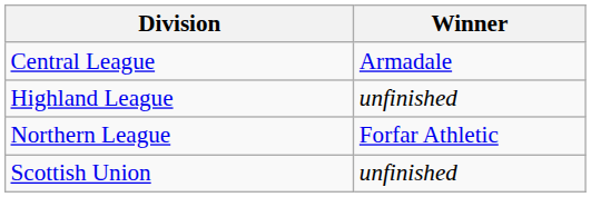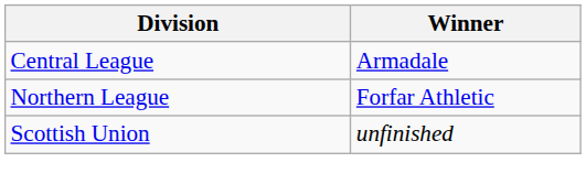- row: Highland League | unfinished
